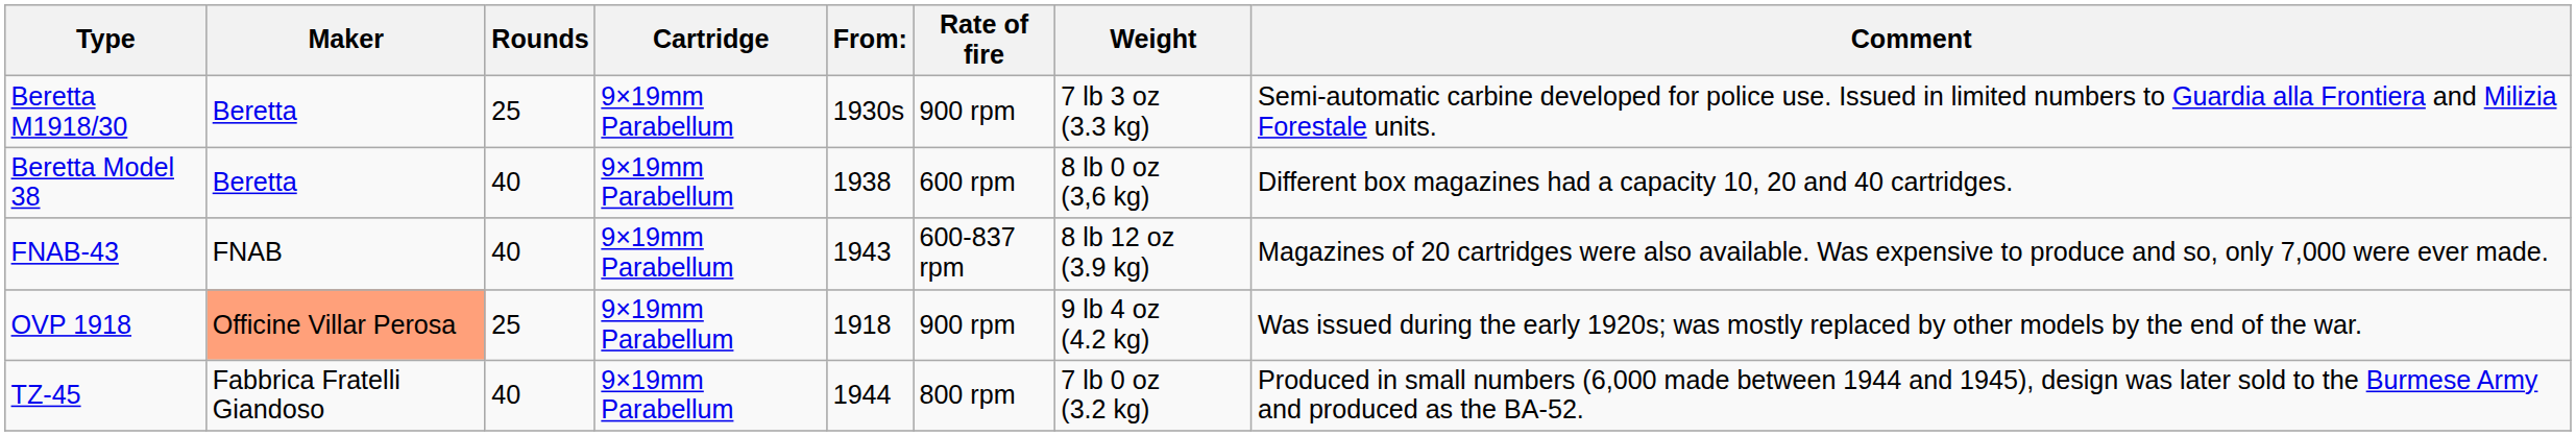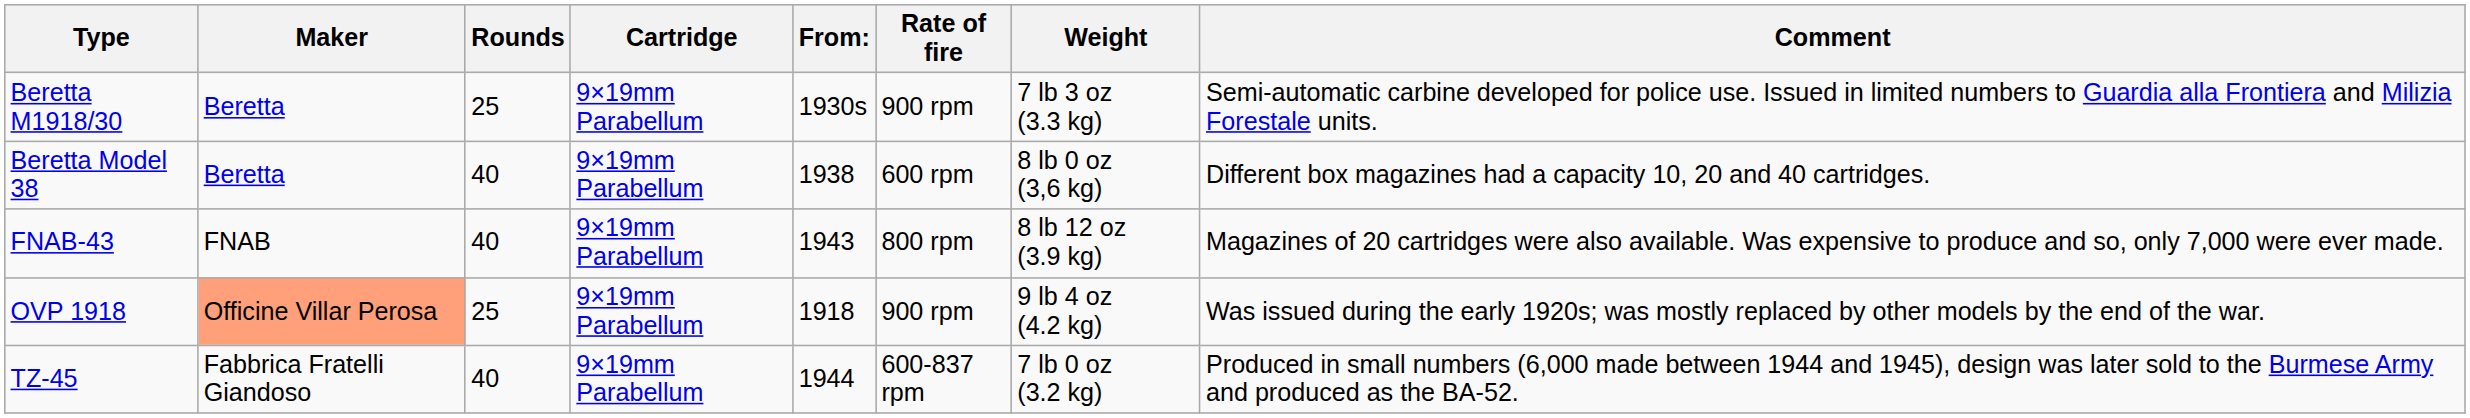FNAB-43 | Rate of fire: 600-837 rpm -> 800 rpm
TZ-45 | Rate of fire: 800 rpm -> 600-837 rpm
